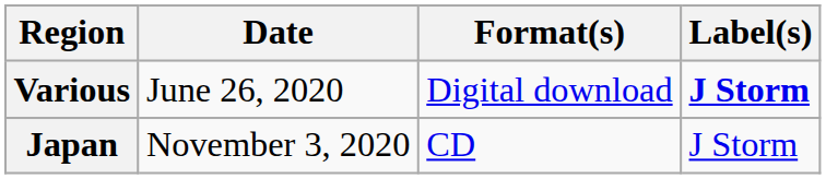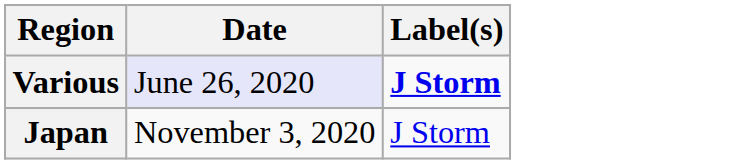- column: Format(s) | Digital download | CD
Various | Date: no background -> lavender background
